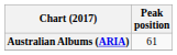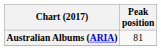Australian Albums (ARIA) | Peak position: 61 -> 81
